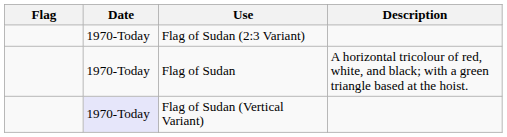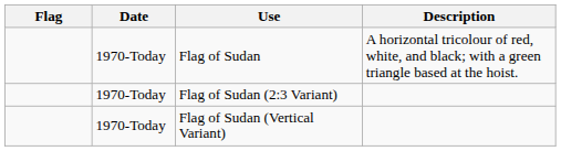rows swapped: Flag of Sudan <-> Flag of Sudan (2:3 Variant)
Flag of Sudan (Vertical Variant) | Date: lavender background -> no background
